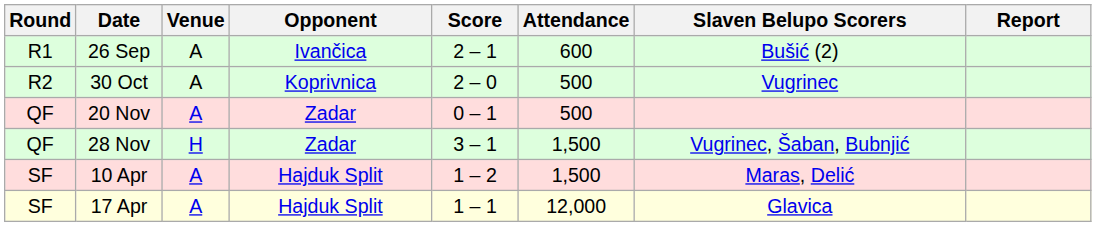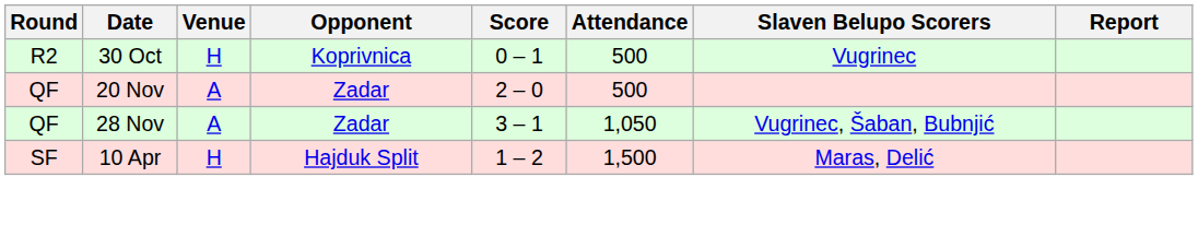- row: R1 | 26 Sep | A | Ivančica | 2 – 1 | 600 | Bušić (2)
30 Oct | Venue: A -> H
30 Oct | Score: 2 – 0 -> 0 – 1
20 Nov | Score: 0 – 1 -> 2 – 0
28 Nov | Venue: H -> A
28 Nov | Attendance: 1,500 -> 1,050
10 Apr | Venue: A -> H
- row: SF | 17 Apr | A | Hajduk Split | 1 – 1 | 12,000 | Glavica
